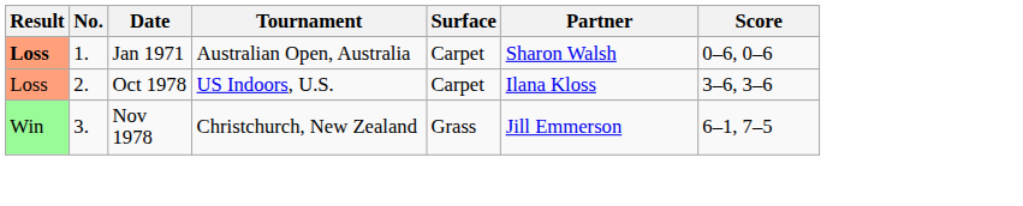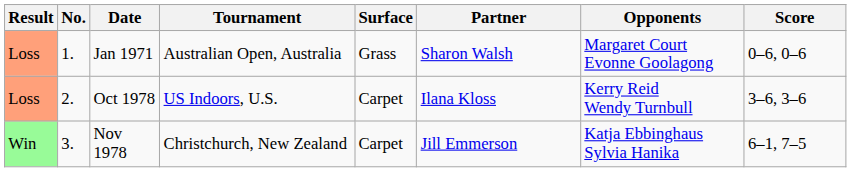+ column: Opponents | Margaret Court Evonne Goolagong | Kerry Reid Wendy Turnbull | Katja Ebbinghaus Sylvia Hanika
Jan 1971 | Result: bold -> normal
Jan 1971 | Surface: Carpet -> Grass
Nov 1978 | Surface: Grass -> Carpet
